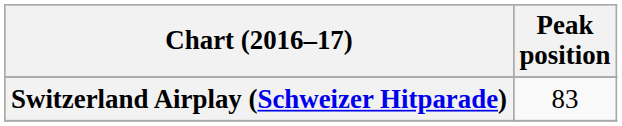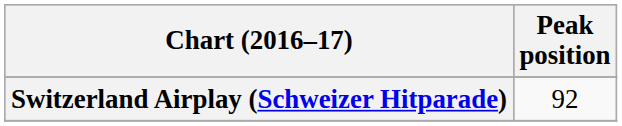Switzerland Airplay (Schweizer Hitparade) | Peak position: 83 -> 92
